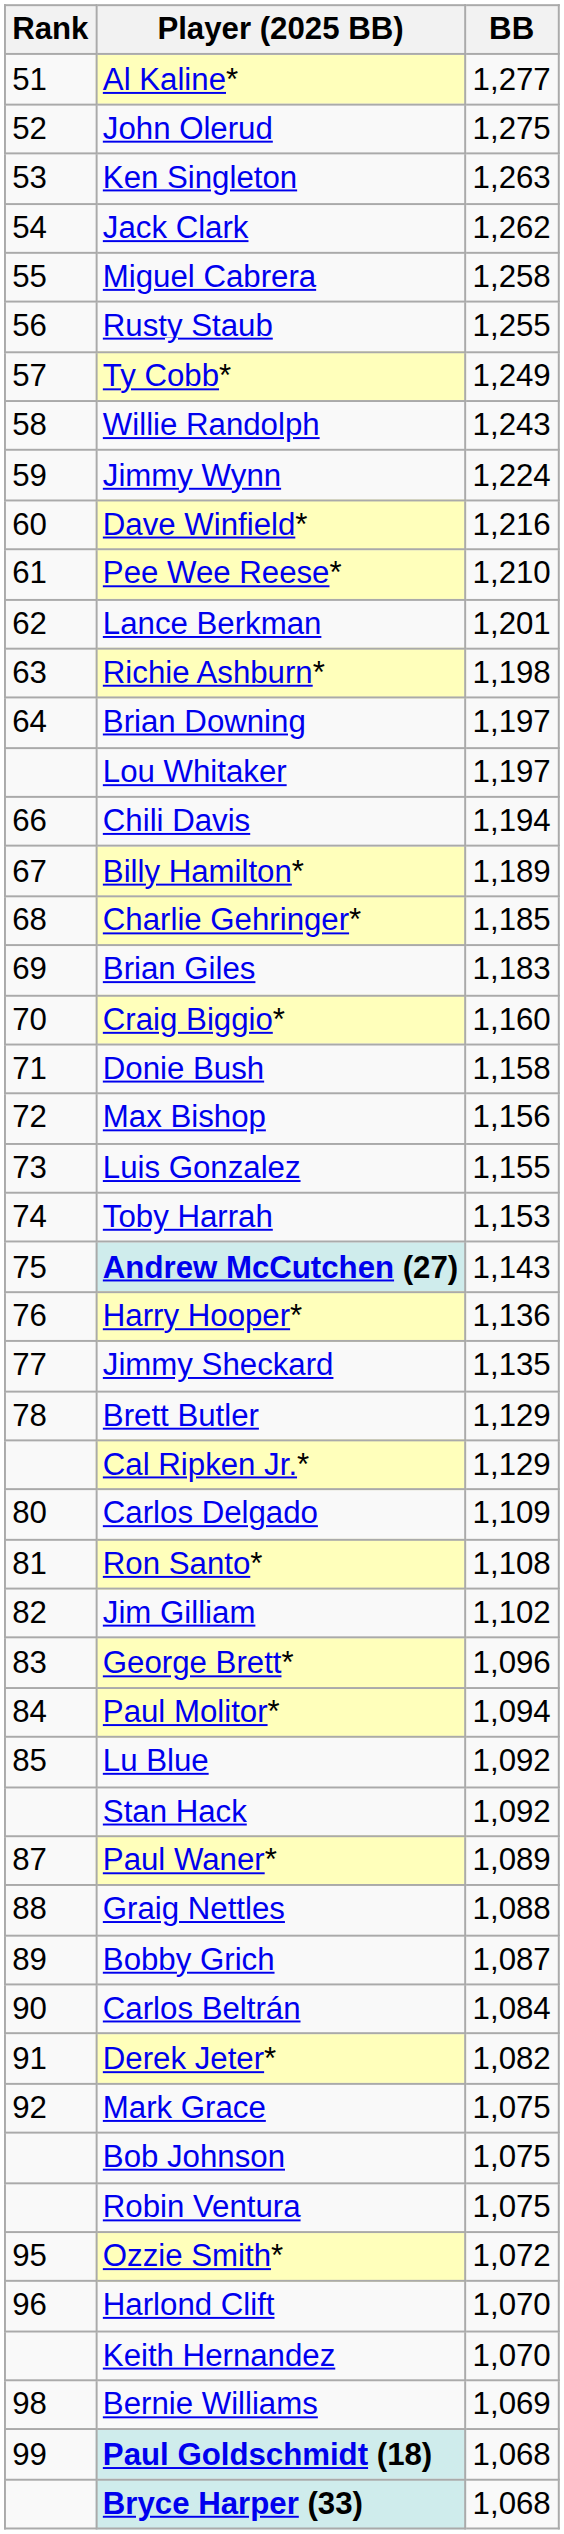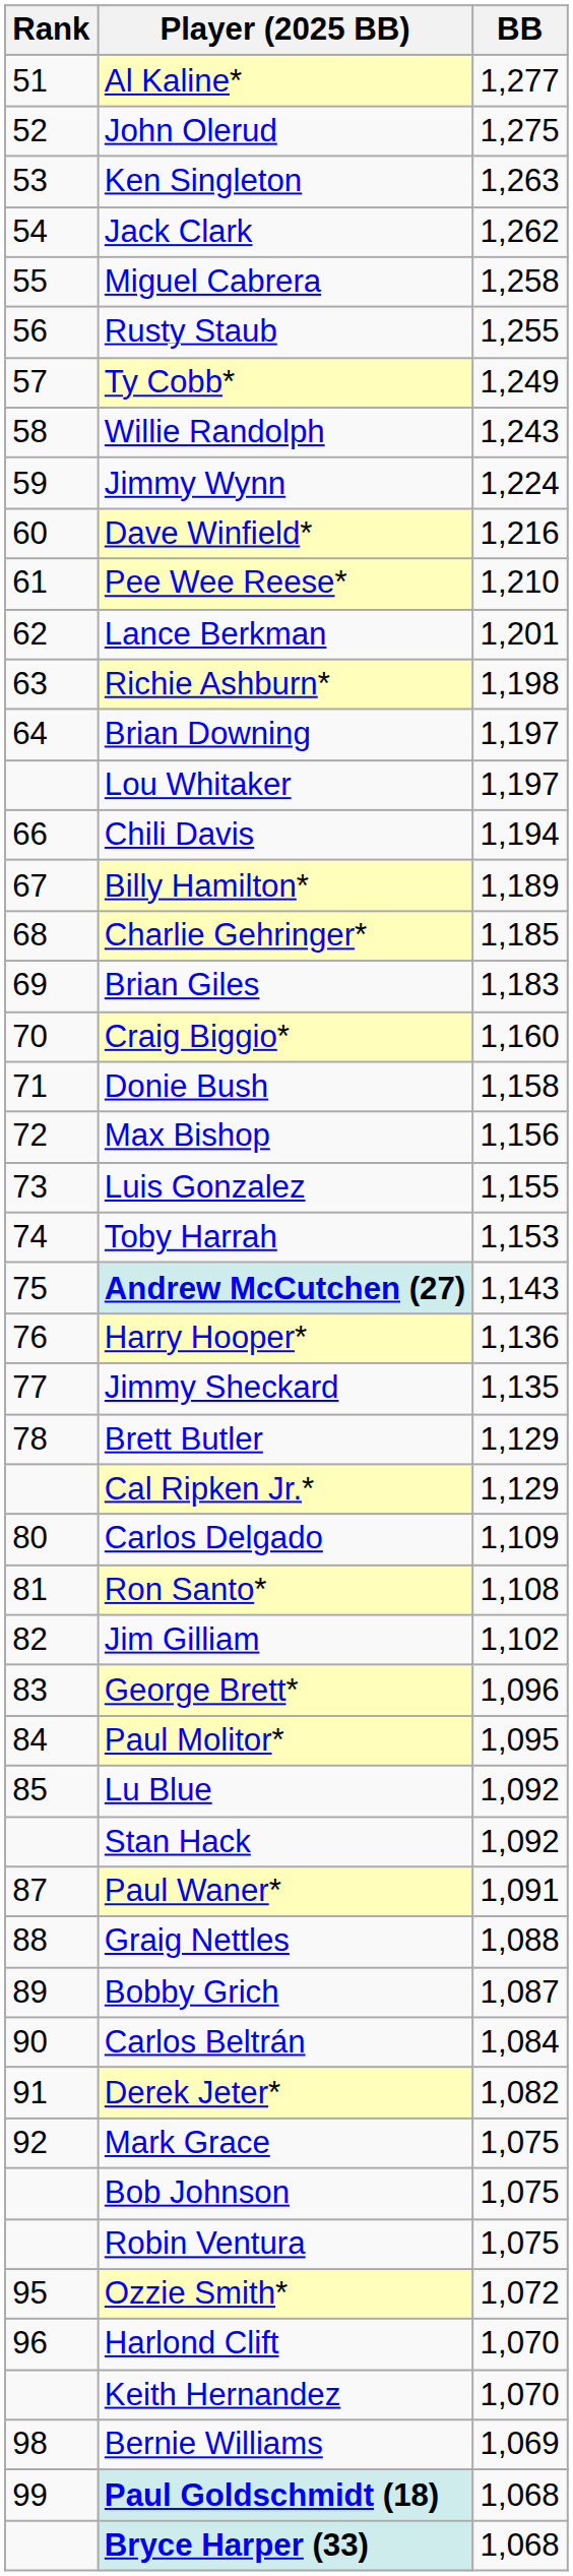Paul Molitor* | BB: 1,094 -> 1,095
Paul Waner* | BB: 1,089 -> 1,091
